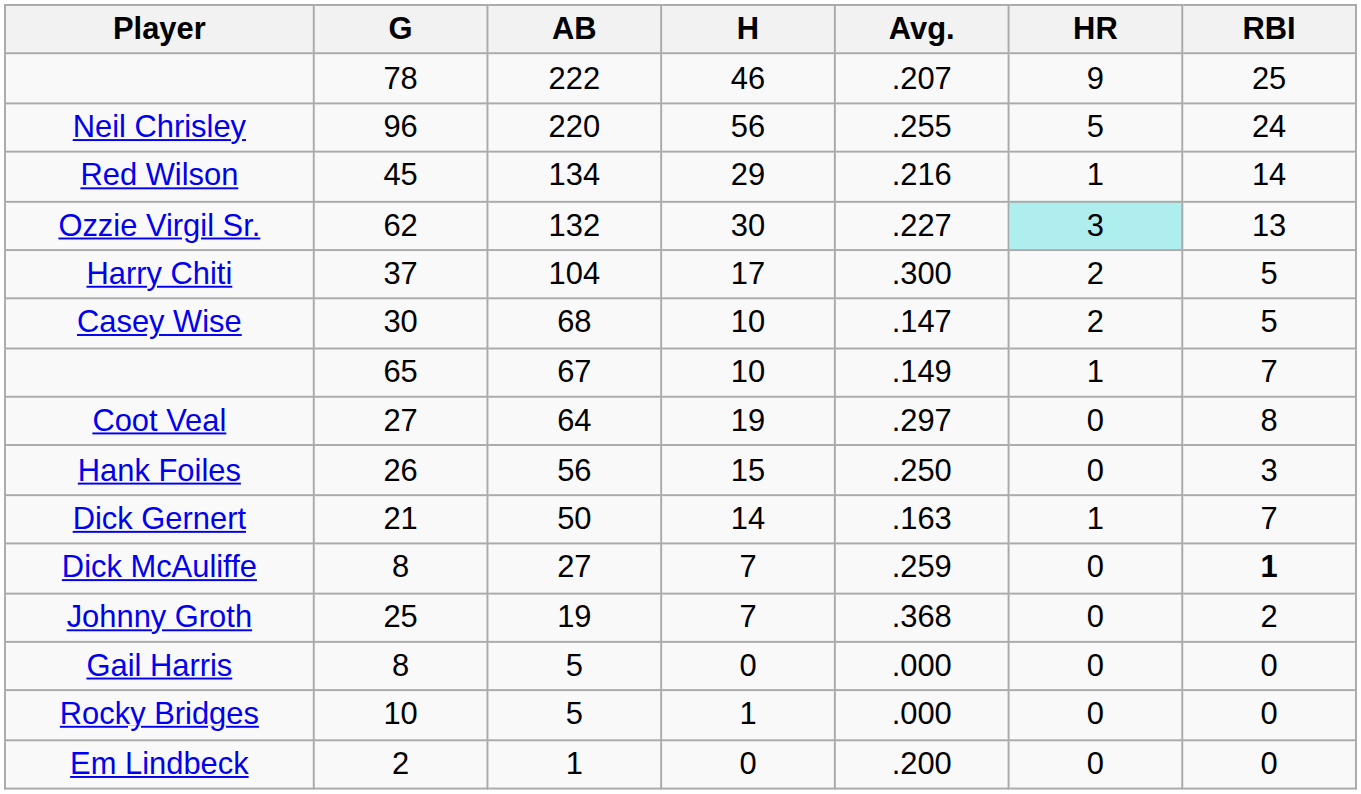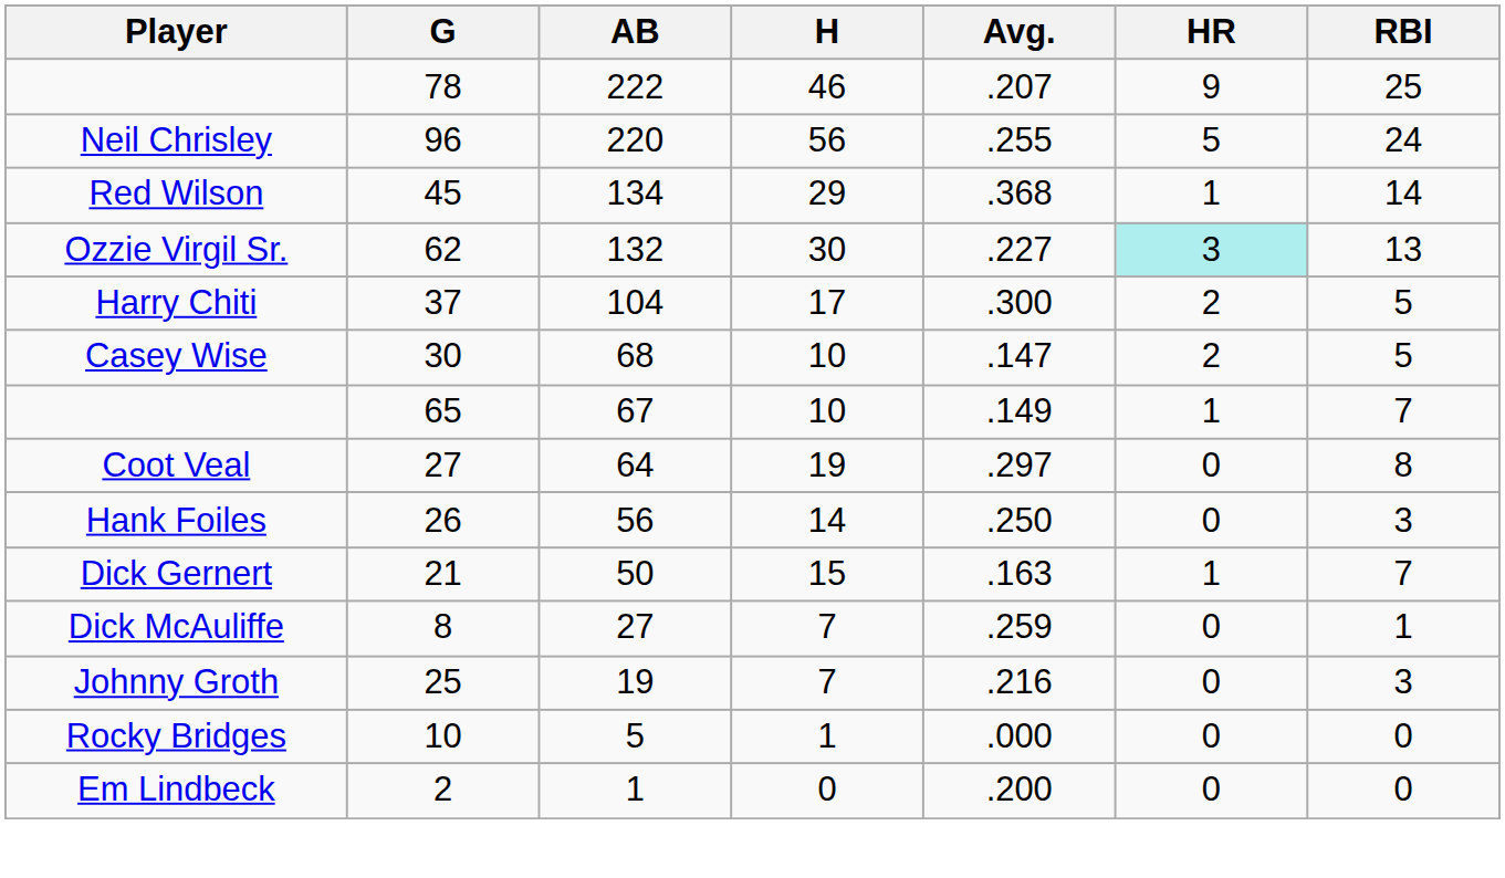Red Wilson | Avg.: .216 -> .368
Hank Foiles | H: 15 -> 14
Dick Gernert | H: 14 -> 15
Dick McAuliffe | RBI: bold -> normal
Johnny Groth | Avg.: .368 -> .216
Johnny Groth | RBI: 2 -> 3
- row: Gail Harris | 8 | 5 | 0 | .000 | 0 | 0
